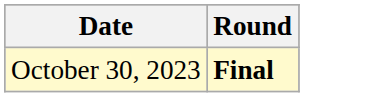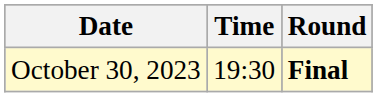+ column: Time | 19:30
